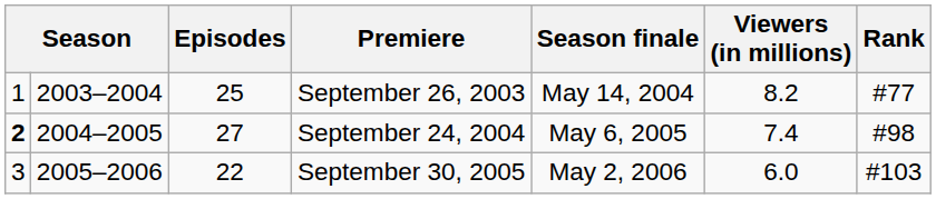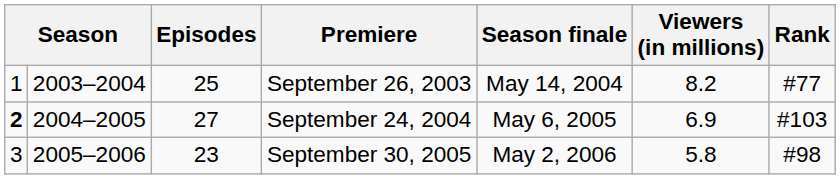September 24, 2004 | Viewers (in millions): 7.4 -> 6.9
September 24, 2004 | Rank: #98 -> #103
September 30, 2005 | Episodes: 22 -> 23
September 30, 2005 | Viewers (in millions): 6.0 -> 5.8
September 30, 2005 | Rank: #103 -> #98
